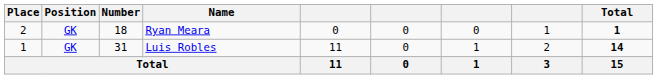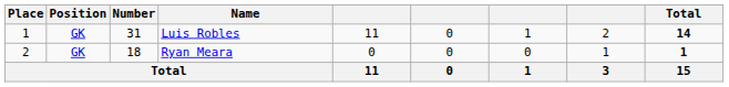rows swapped: Luis Robles <-> Ryan Meara
